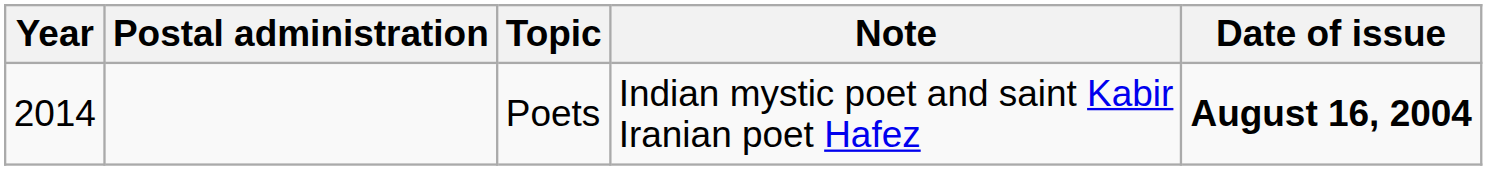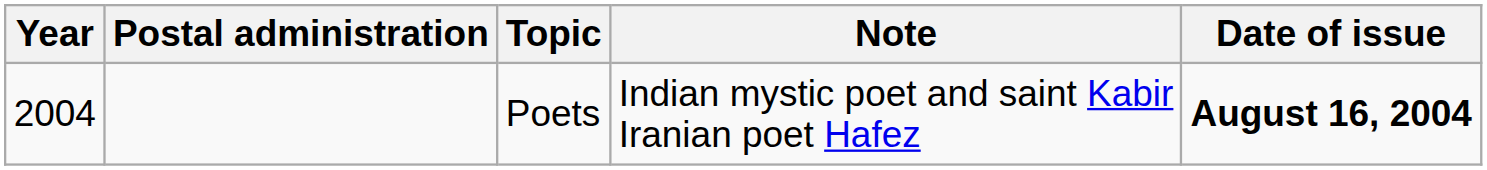Poets | Year: 2014 -> 2004
